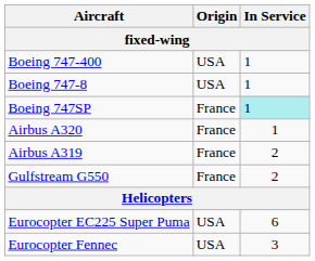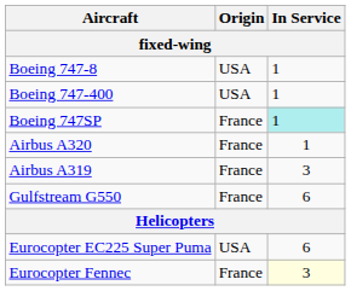rows swapped: Boeing 747-8 <-> Boeing 747-400
Airbus A319 | In Service: 2 -> 3
Gulfstream G550 | In Service: 2 -> 6
Eurocopter Fennec | Origin: USA -> France
Eurocopter Fennec | In Service: no background -> lightyellow background
